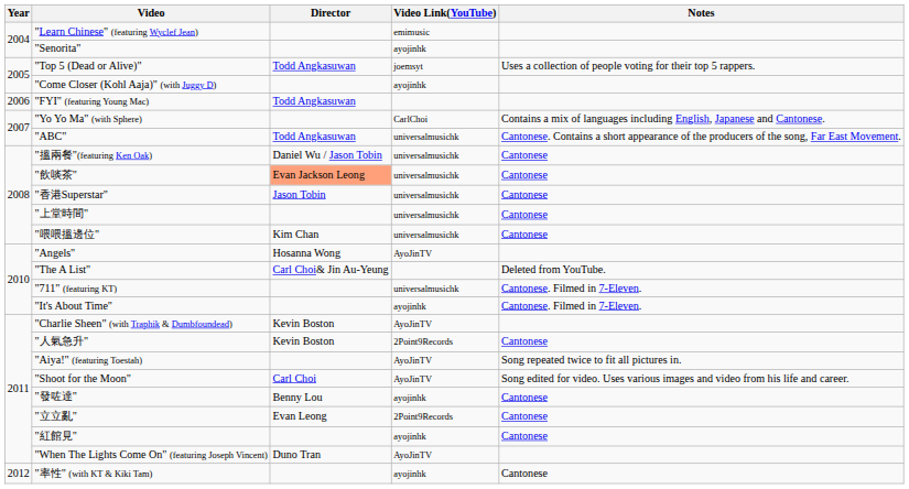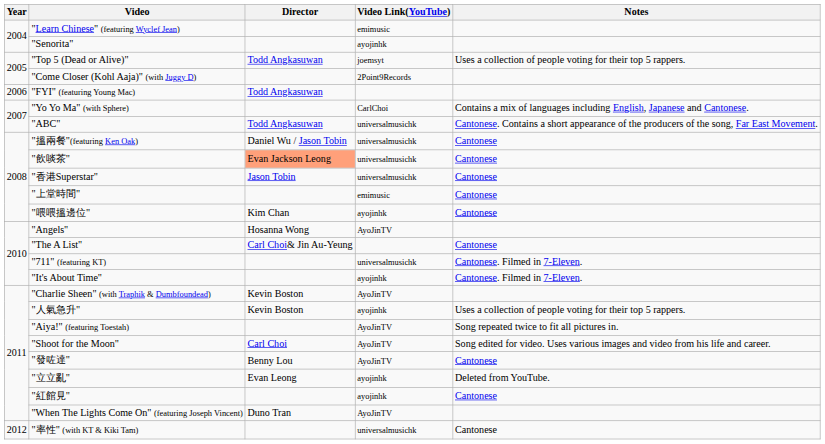"Come Closer (Kohl Aaja)" (with Juggy D) | Video Link(YouTube): ayojinhk -> 2Point9Records
"上堂時間" | Video Link(YouTube): universalmusichk -> emimusic
"喂喂搵邊位" | Video Link(YouTube): universalmusichk -> ayojinhk
"The A List" | Notes: Deleted from YouTube. -> Cantonese
"人氣急升" | Video Link(YouTube): 2Point9Records -> ayojinhk
"人氣急升" | Notes: Cantonese -> Uses a collection of people voting for their top 5 rappers.
"發咗達" | Video Link(YouTube): ayojinhk -> AyoJinTV
"立立亂" | Video Link(YouTube): 2Point9Records -> ayojinhk
"立立亂" | Notes: Cantonese -> Deleted from YouTube.
"率性" (with KT & Kiki Tam) | Video Link(YouTube): ayojinhk -> universalmusichk
